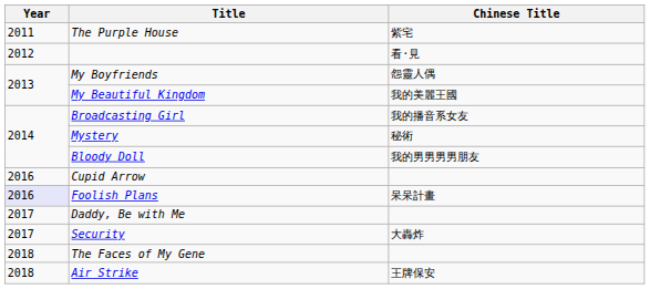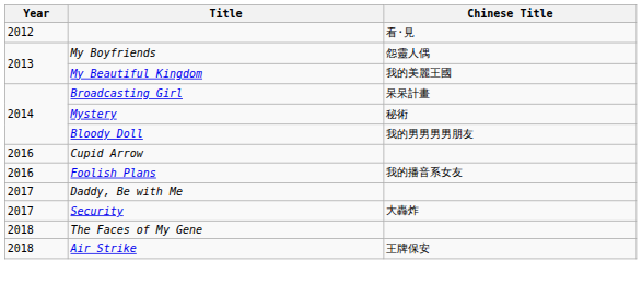- row: 2011 | The Purple House | 紫宅
Broadcasting Girl | Chinese Title: 我的播音系女友 -> 呆呆計畫
Foolish Plans | Year: lavender background -> no background
Foolish Plans | Chinese Title: 呆呆計畫 -> 我的播音系女友
